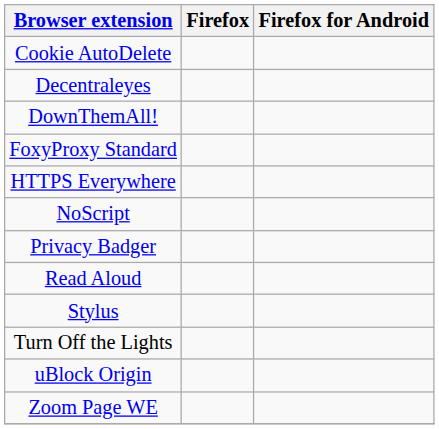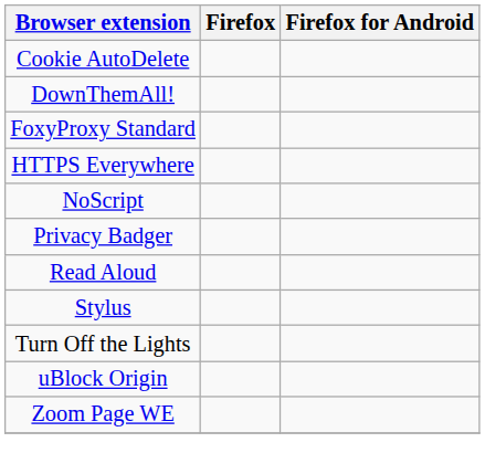- row: Decentraleyes
